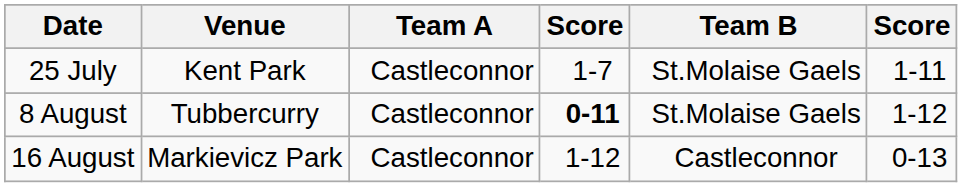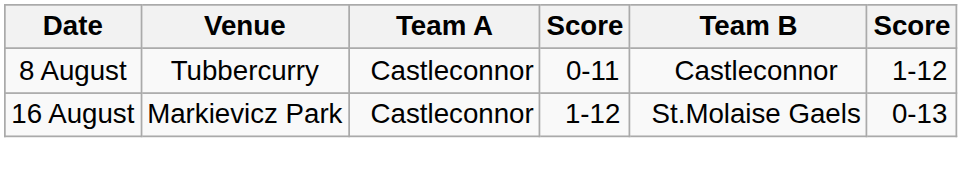- row: 25 July | Kent Park | Castleconnor | 1-7 | St.Molaise Gaels | 1-11
8 August | column 4: bold -> normal
8 August | Team B: St.Molaise Gaels -> Castleconnor
16 August | Team B: Castleconnor -> St.Molaise Gaels
